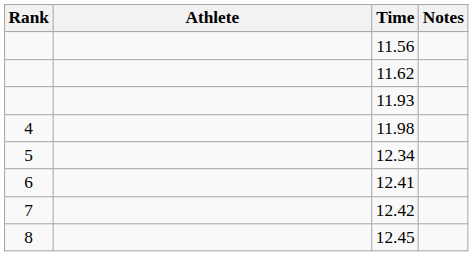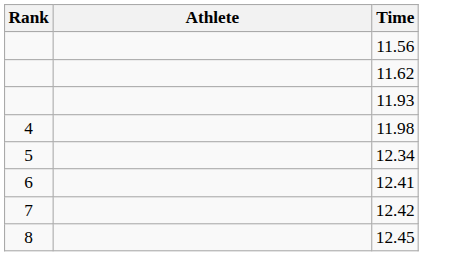- column: Notes
